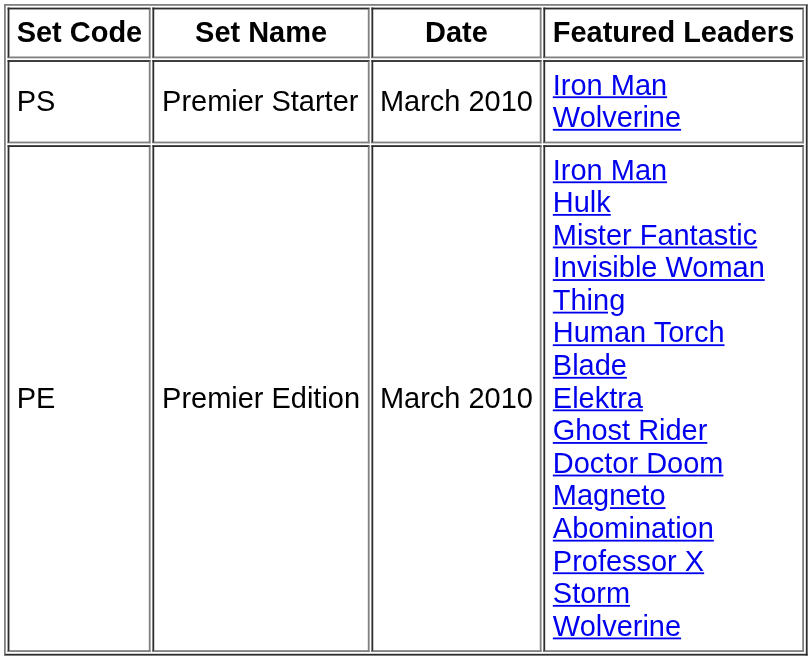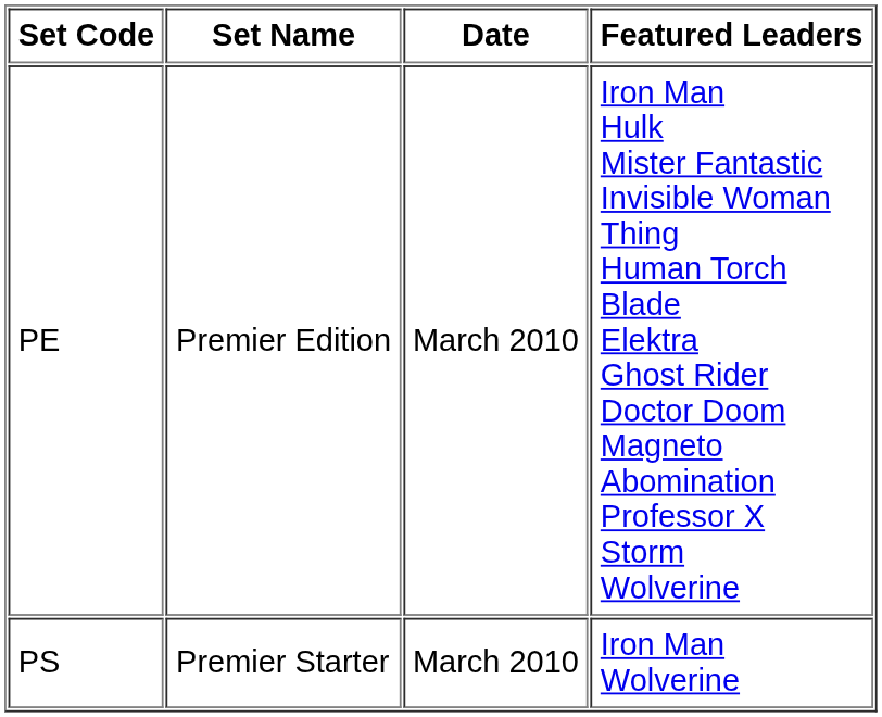rows swapped: PE <-> PS
